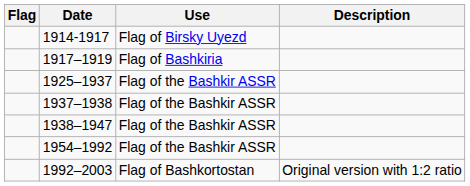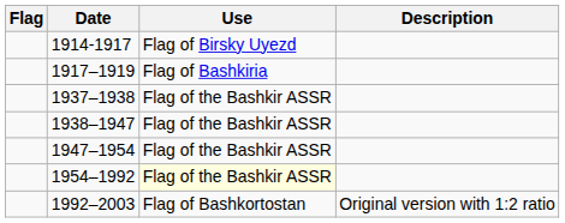- row: 1925–1937 | Flag of the Bashkir ASSR
+ row: 1947–1954 | Flag of the Bashkir ASSR
1954–1992 | Use: no background -> lightyellow background
